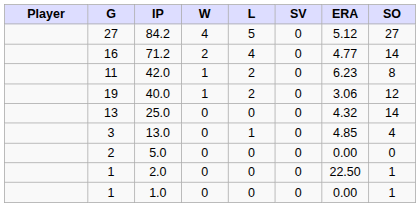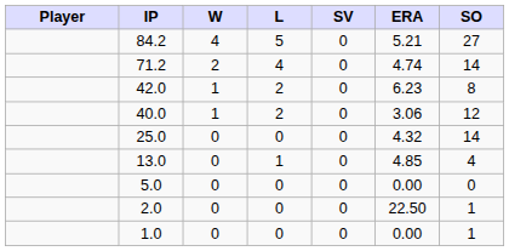- column: G | 27 | 16 | 11 | 19 | 13 | 3 | 2 | 1 | 1
84.2 | ERA: 5.12 -> 5.21
71.2 | ERA: 4.77 -> 4.74
